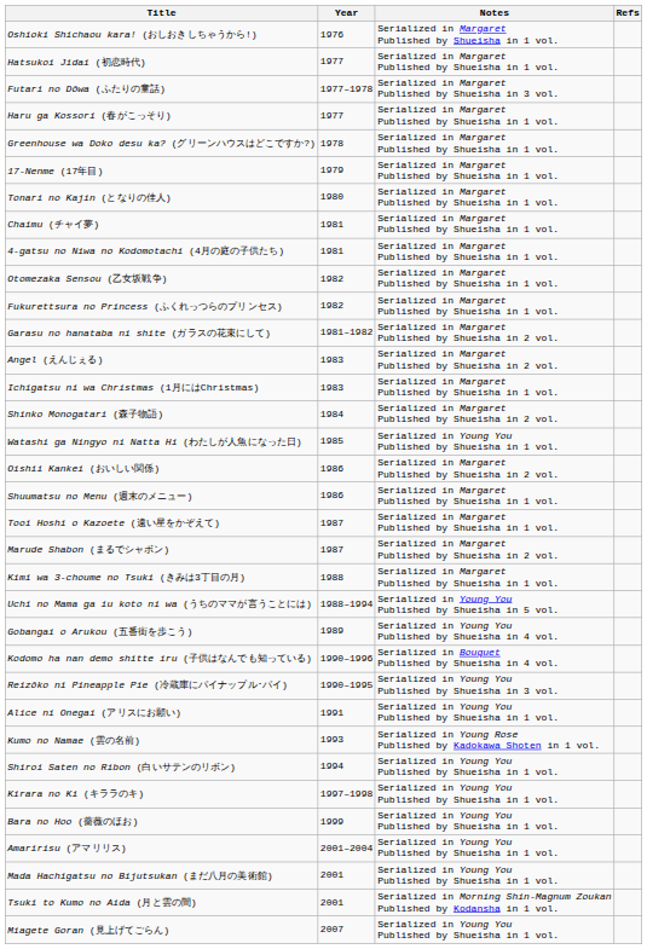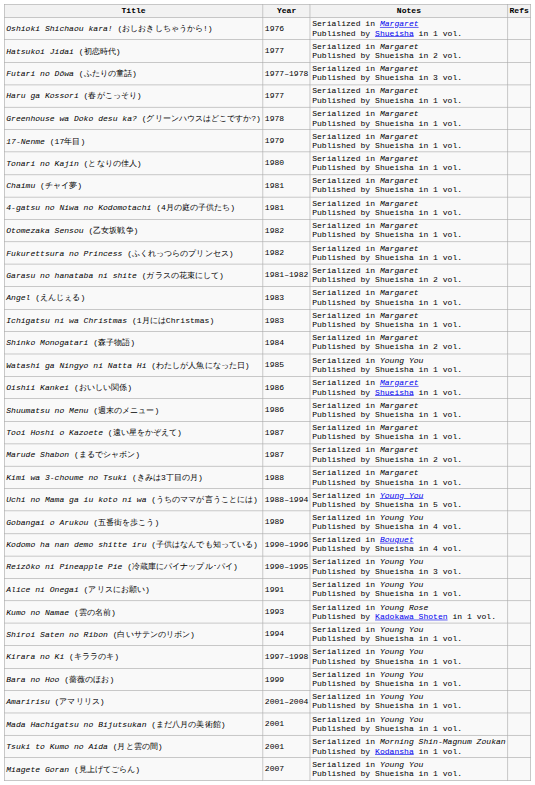Hatsukoi Jidai (初恋時代) | Notes: Serialized in Margaret Published by Shueisha in 1 vol. -> Serialized in Margaret Published by Shueisha in 2 vol.
Angel (えんじぇる) | Notes: Serialized in Margaret Published by Shueisha in 2 vol. -> Serialized in Margaret Published by Shueisha in 1 vol.
Oishii Kankei (おいしい関係) | Notes: Serialized in Margaret Published by Shueisha in 2 vol. -> Serialized in Margaret Published by Shueisha in 1 vol.
